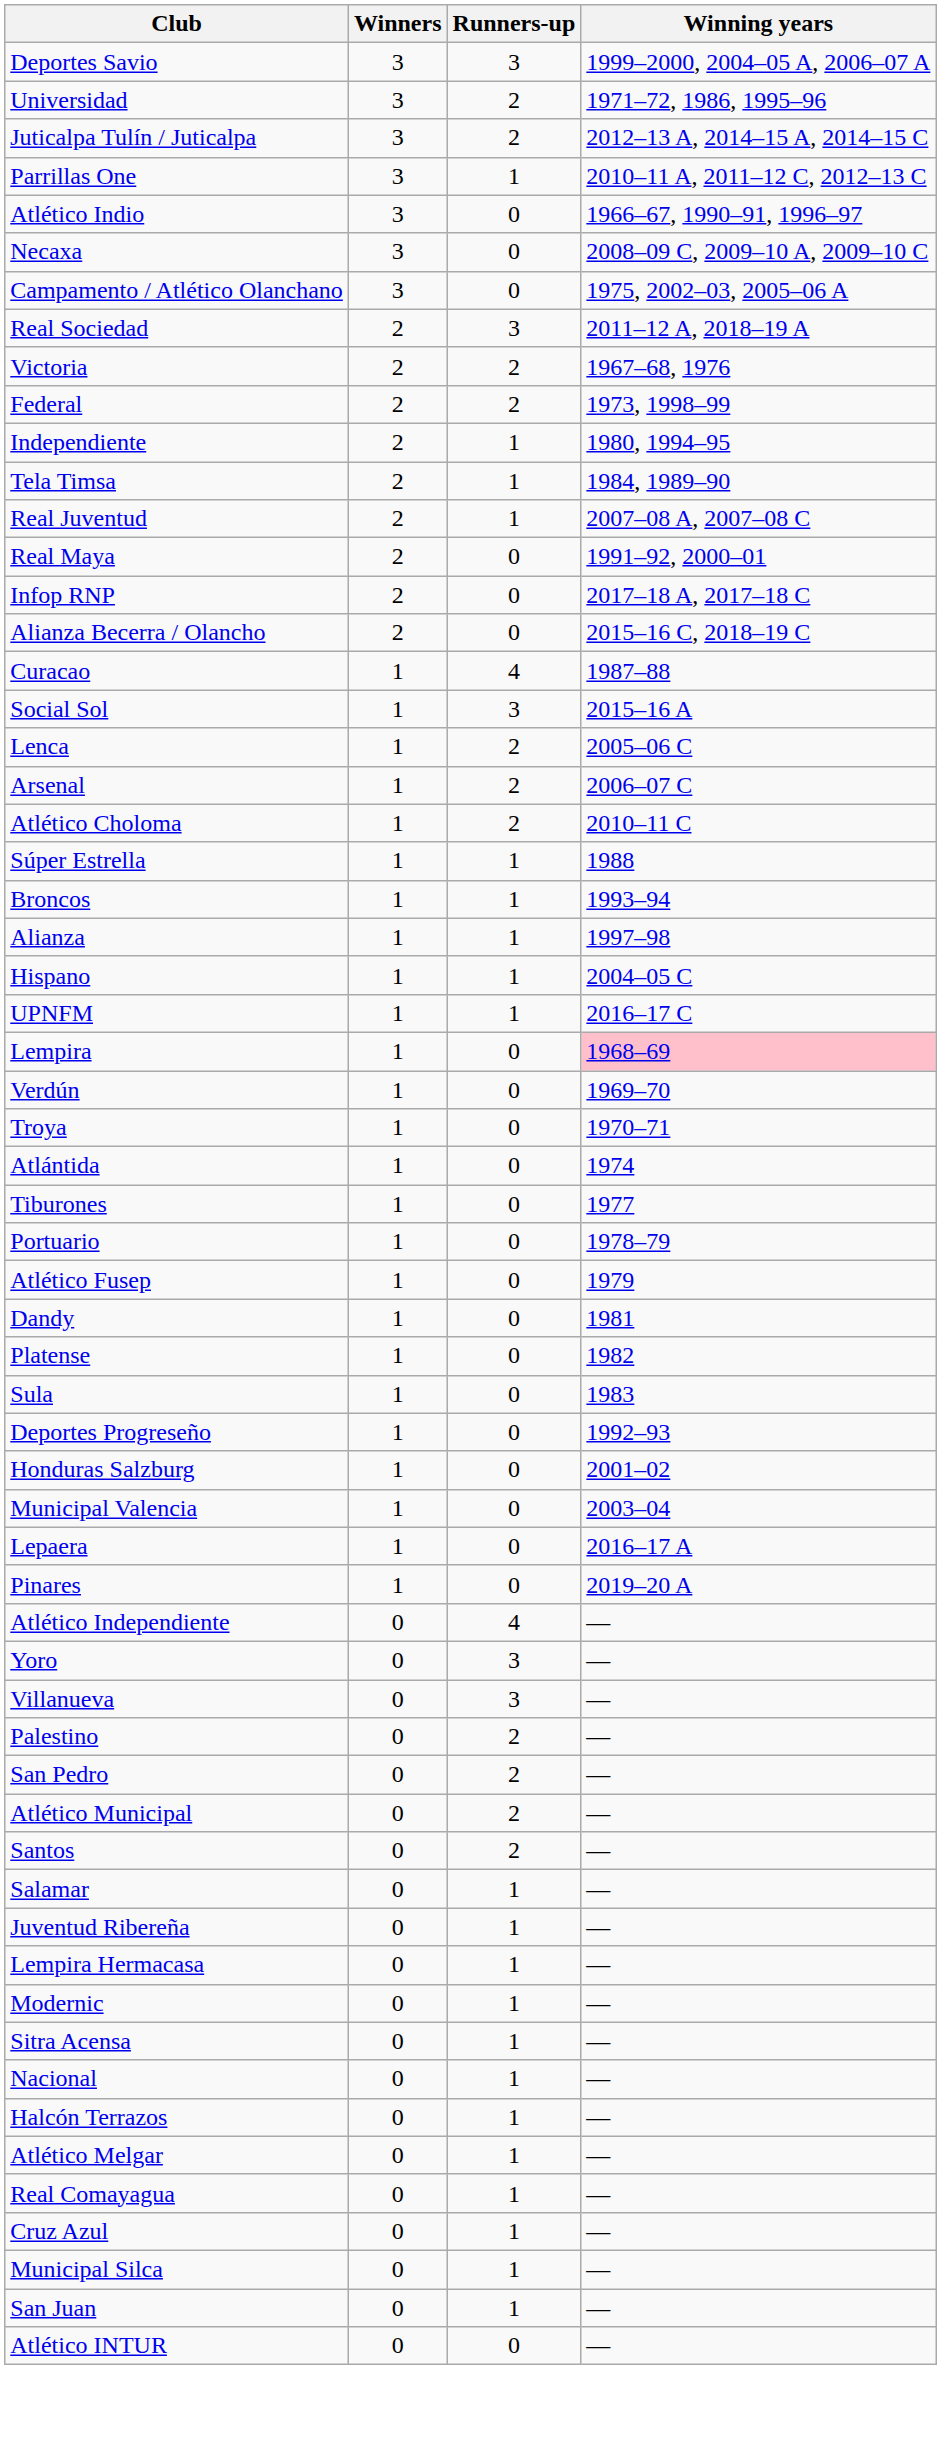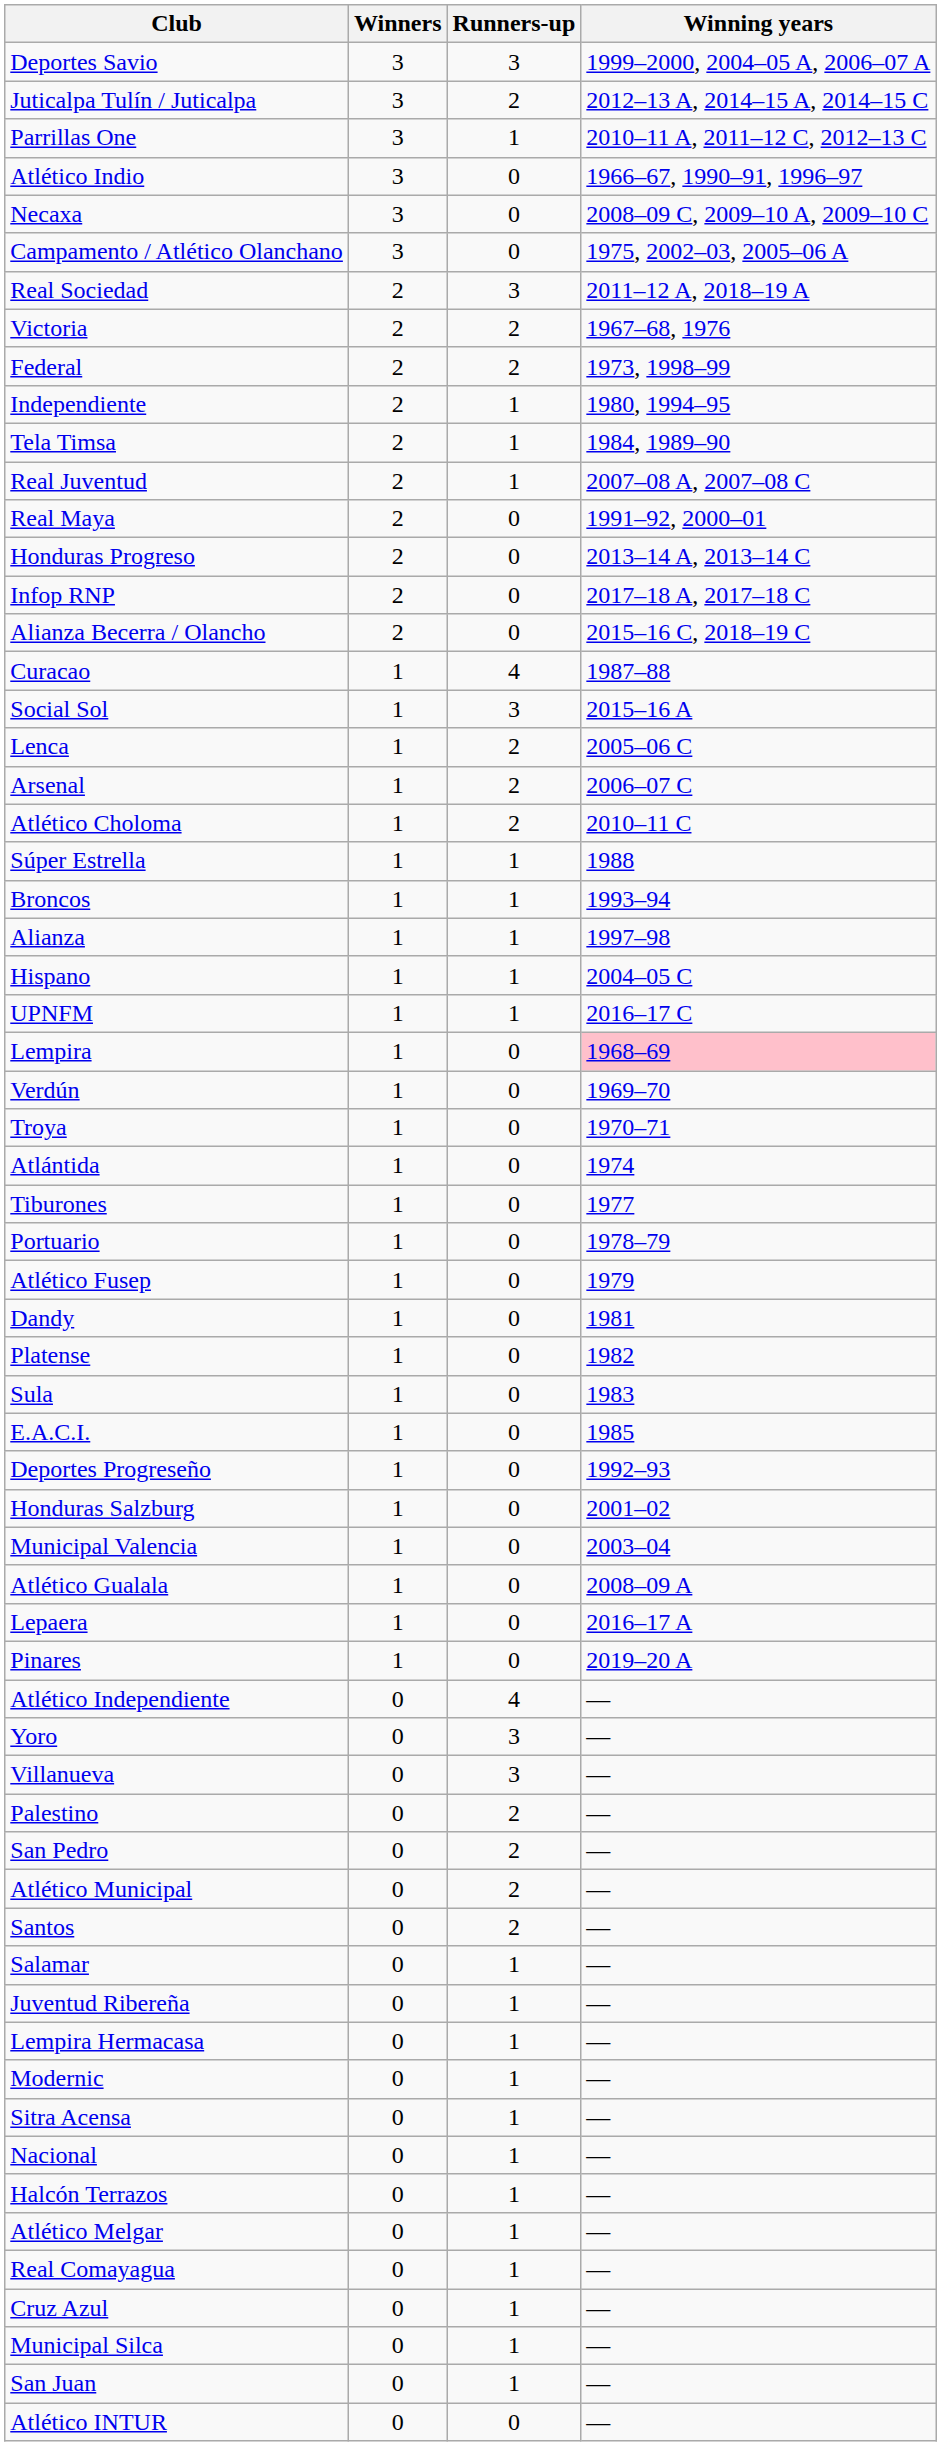- row: Universidad | 3 | 2 | 1971–72, 1986, 1995–96
+ row: Honduras Progreso | 2 | 0 | 2013–14 A, 2013–14 C
+ row: E.A.C.I. | 1 | 0 | 1985
+ row: Atlético Gualala | 1 | 0 | 2008–09 A
